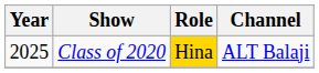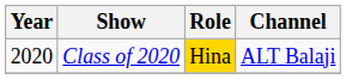Class of 2020 | Year: 2025 -> 2020
